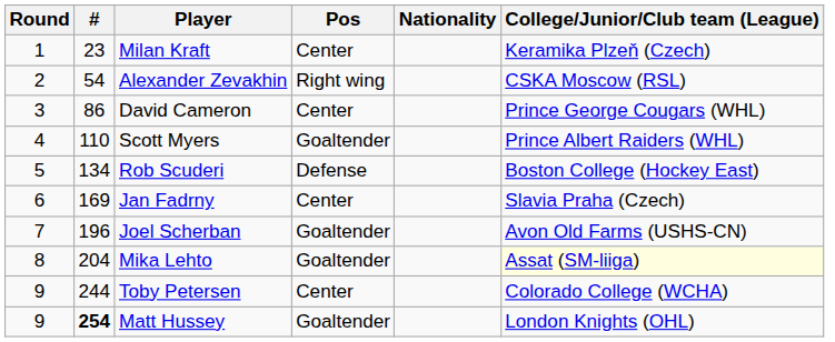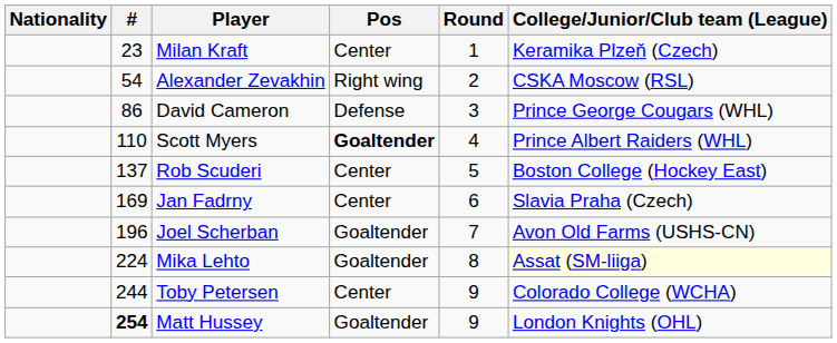columns swapped: Round <-> Nationality
David Cameron | Pos: Center -> Defense
Scott Myers | Pos: normal -> bold
Rob Scuderi | #: 134 -> 137
Rob Scuderi | Pos: Defense -> Center
Mika Lehto | #: 204 -> 224
